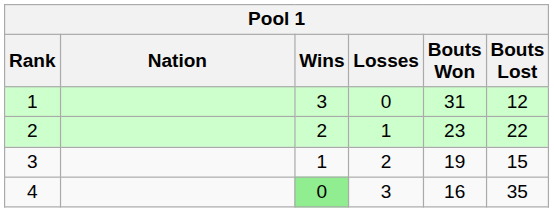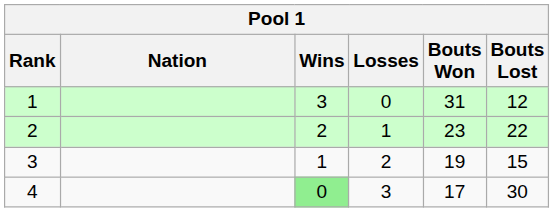4 | Bouts Won: 16 -> 17
4 | Bouts Lost: 35 -> 30
